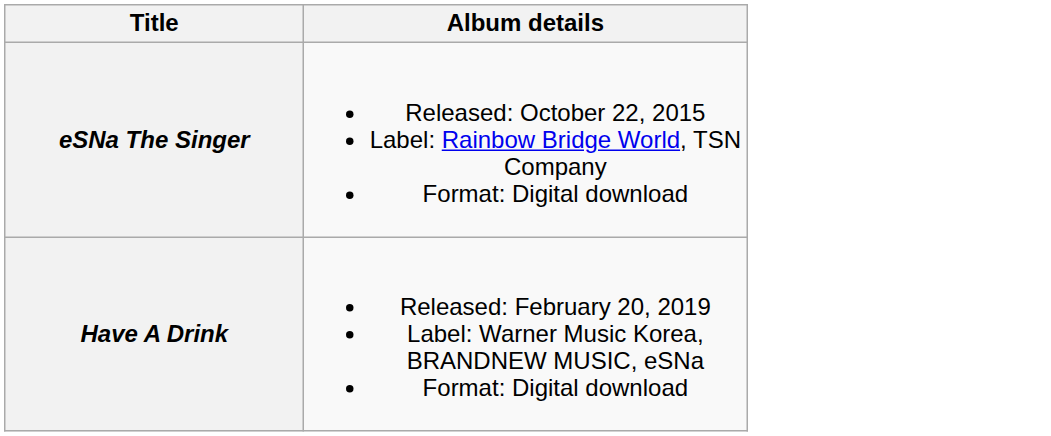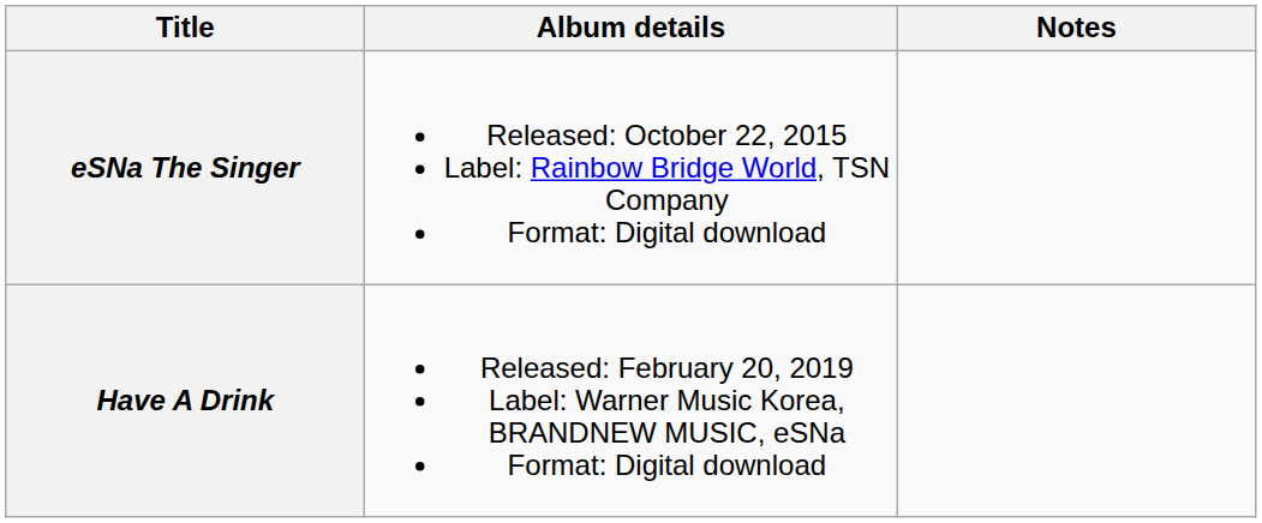+ column: Notes
